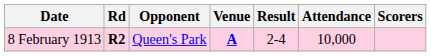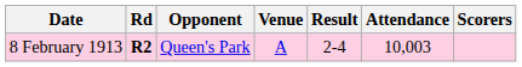8 February 1913 | Venue: bold -> normal
8 February 1913 | Attendance: 10,000 -> 10,003
